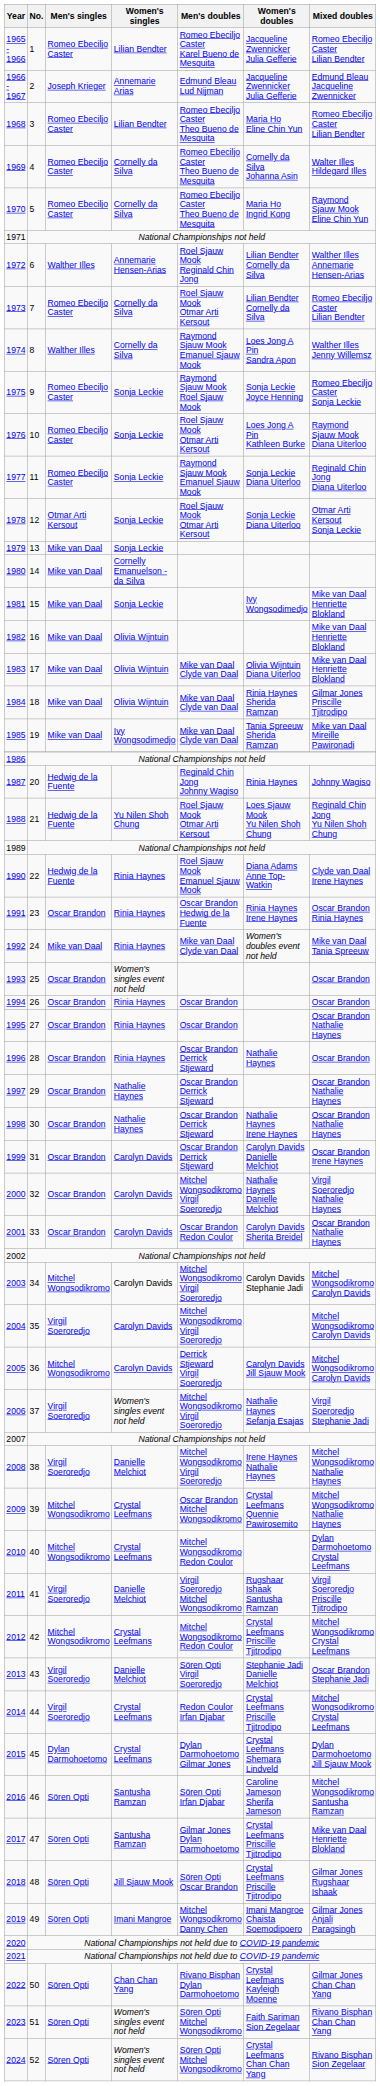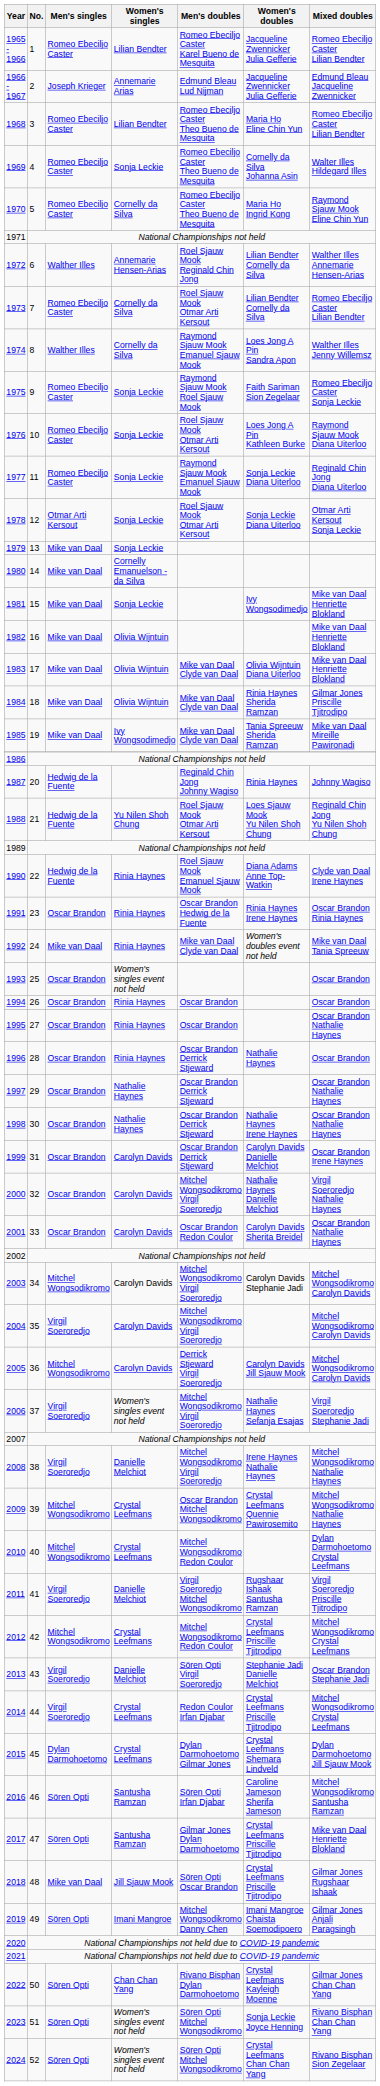1969 | Women's singles: Cornelly da Silva -> Sonja Leckie
1975 | Women's doubles: Sonja Leckie Joyce Henning -> Faith Sariman Sion Zegelaar
2018 | Men's singles: Sören Opti -> Mike van Daal
2023 | Women's doubles: Faith Sariman Sion Zegelaar -> Sonja Leckie Joyce Henning
